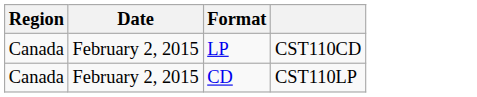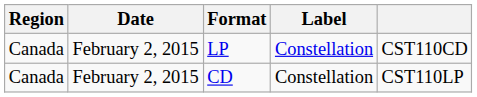+ column: Label | Constellation | Constellation
